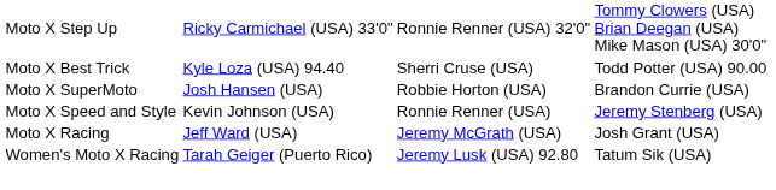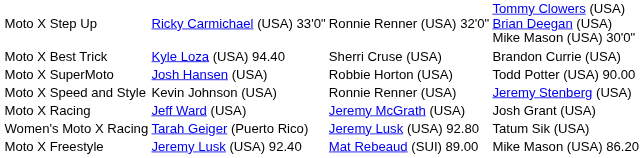Moto X Best Trick | column 4: Todd Potter (USA) 90.00 -> Brandon Currie (USA)
Moto X SuperMoto | column 4: Brandon Currie (USA) -> Todd Potter (USA) 90.00
+ row: Moto X Freestyle | Jeremy Lusk (USA) 92.40 | Mat Rebeaud (SUI) 89.00 | Mike Mason (USA) 86.20
